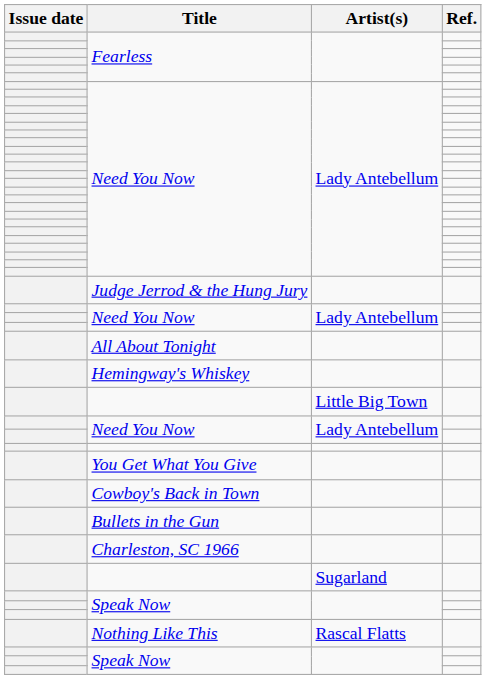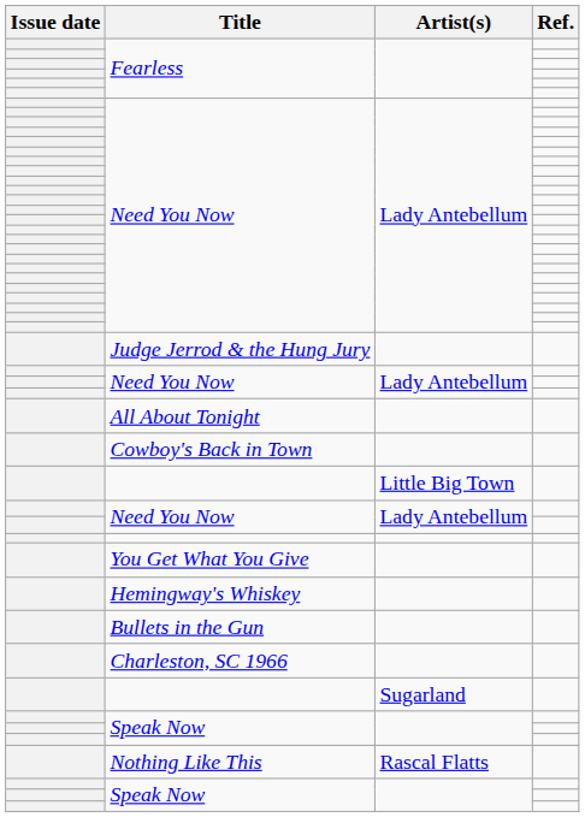rows swapped: Cowboy's Back in Town <-> Hemingway's Whiskey
